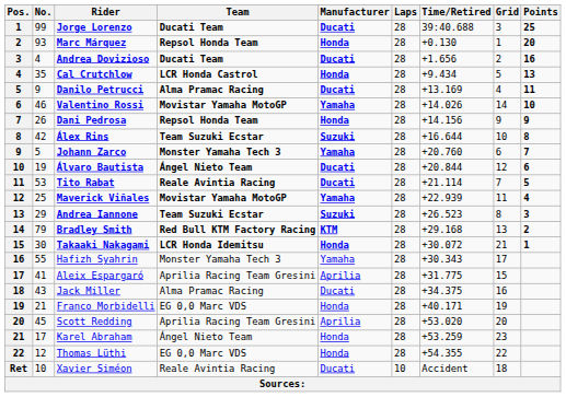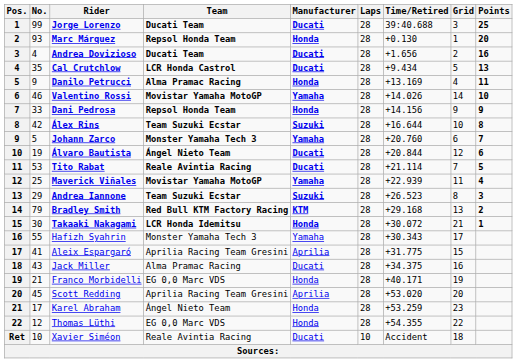Cal Crutchlow | Manufacturer: Honda -> Ducati
Danilo Petrucci | Manufacturer: Ducati -> Honda
Dani Pedrosa | No.: 26 -> 33
